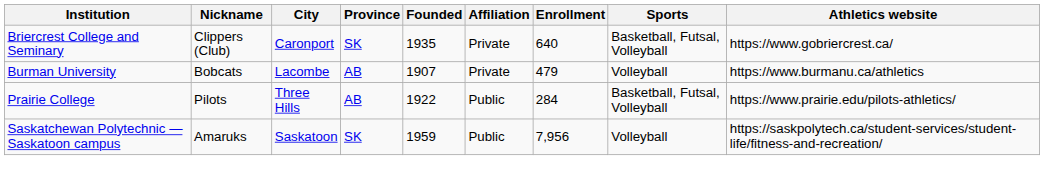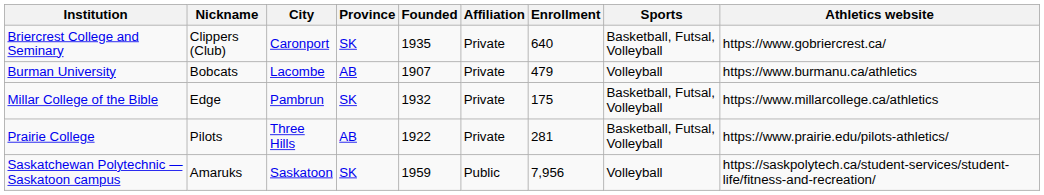+ row: Millar College of the Bible | Edge | Pambrun | SK | 1932 | Private | 175 | Basketball, Futsal, Volleyball | https://www.millarcollege.ca/athletics
Prairie College | Affiliation: Public -> Private
Prairie College | Enrollment: 284 -> 281
